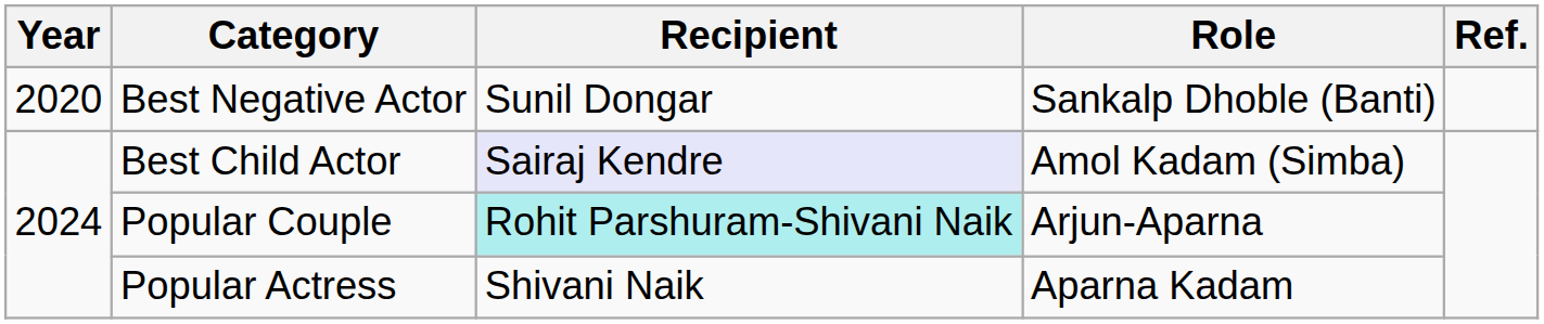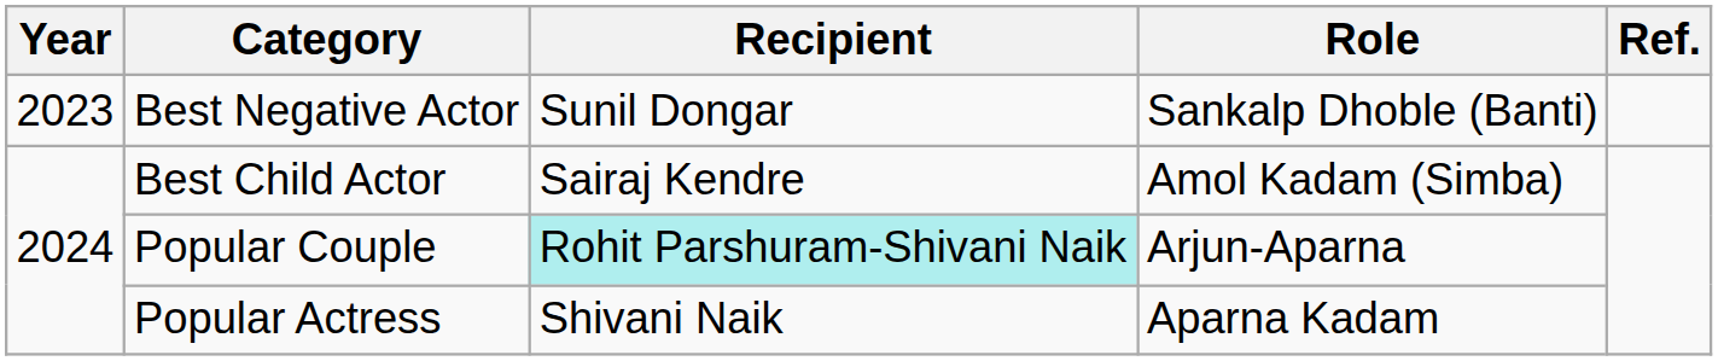Best Negative Actor | Year: 2020 -> 2023
Best Child Actor | Recipient: lavender background -> no background
